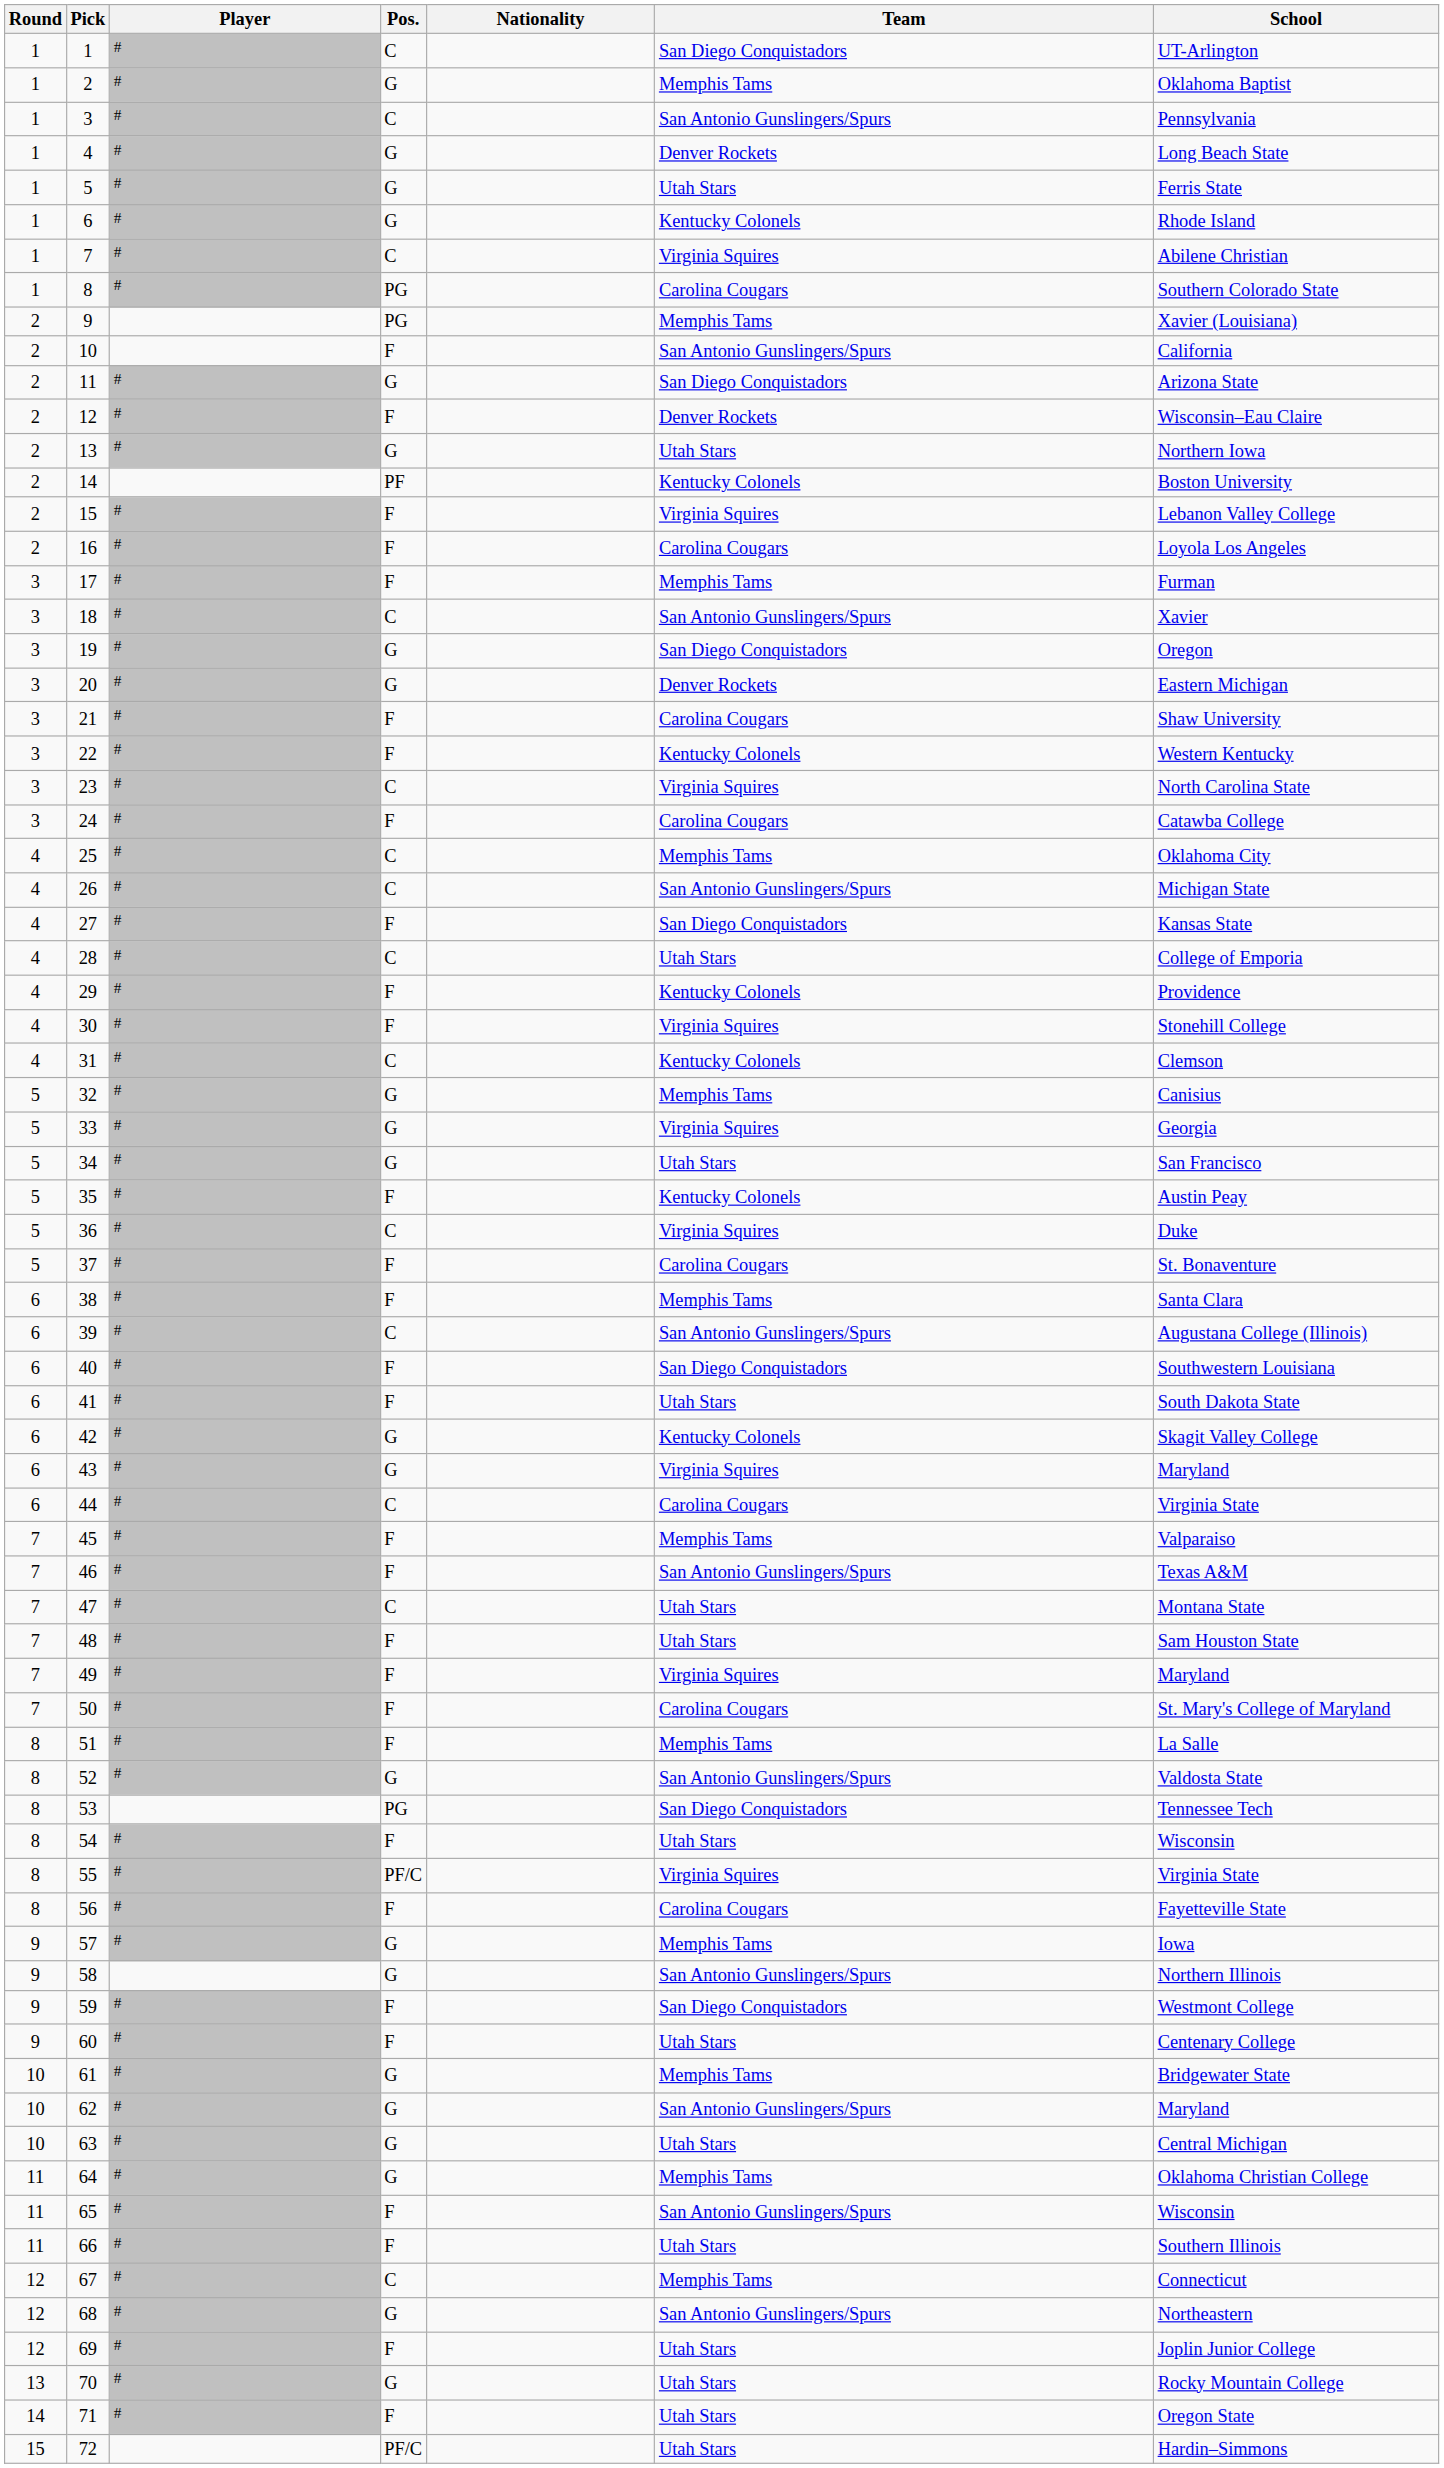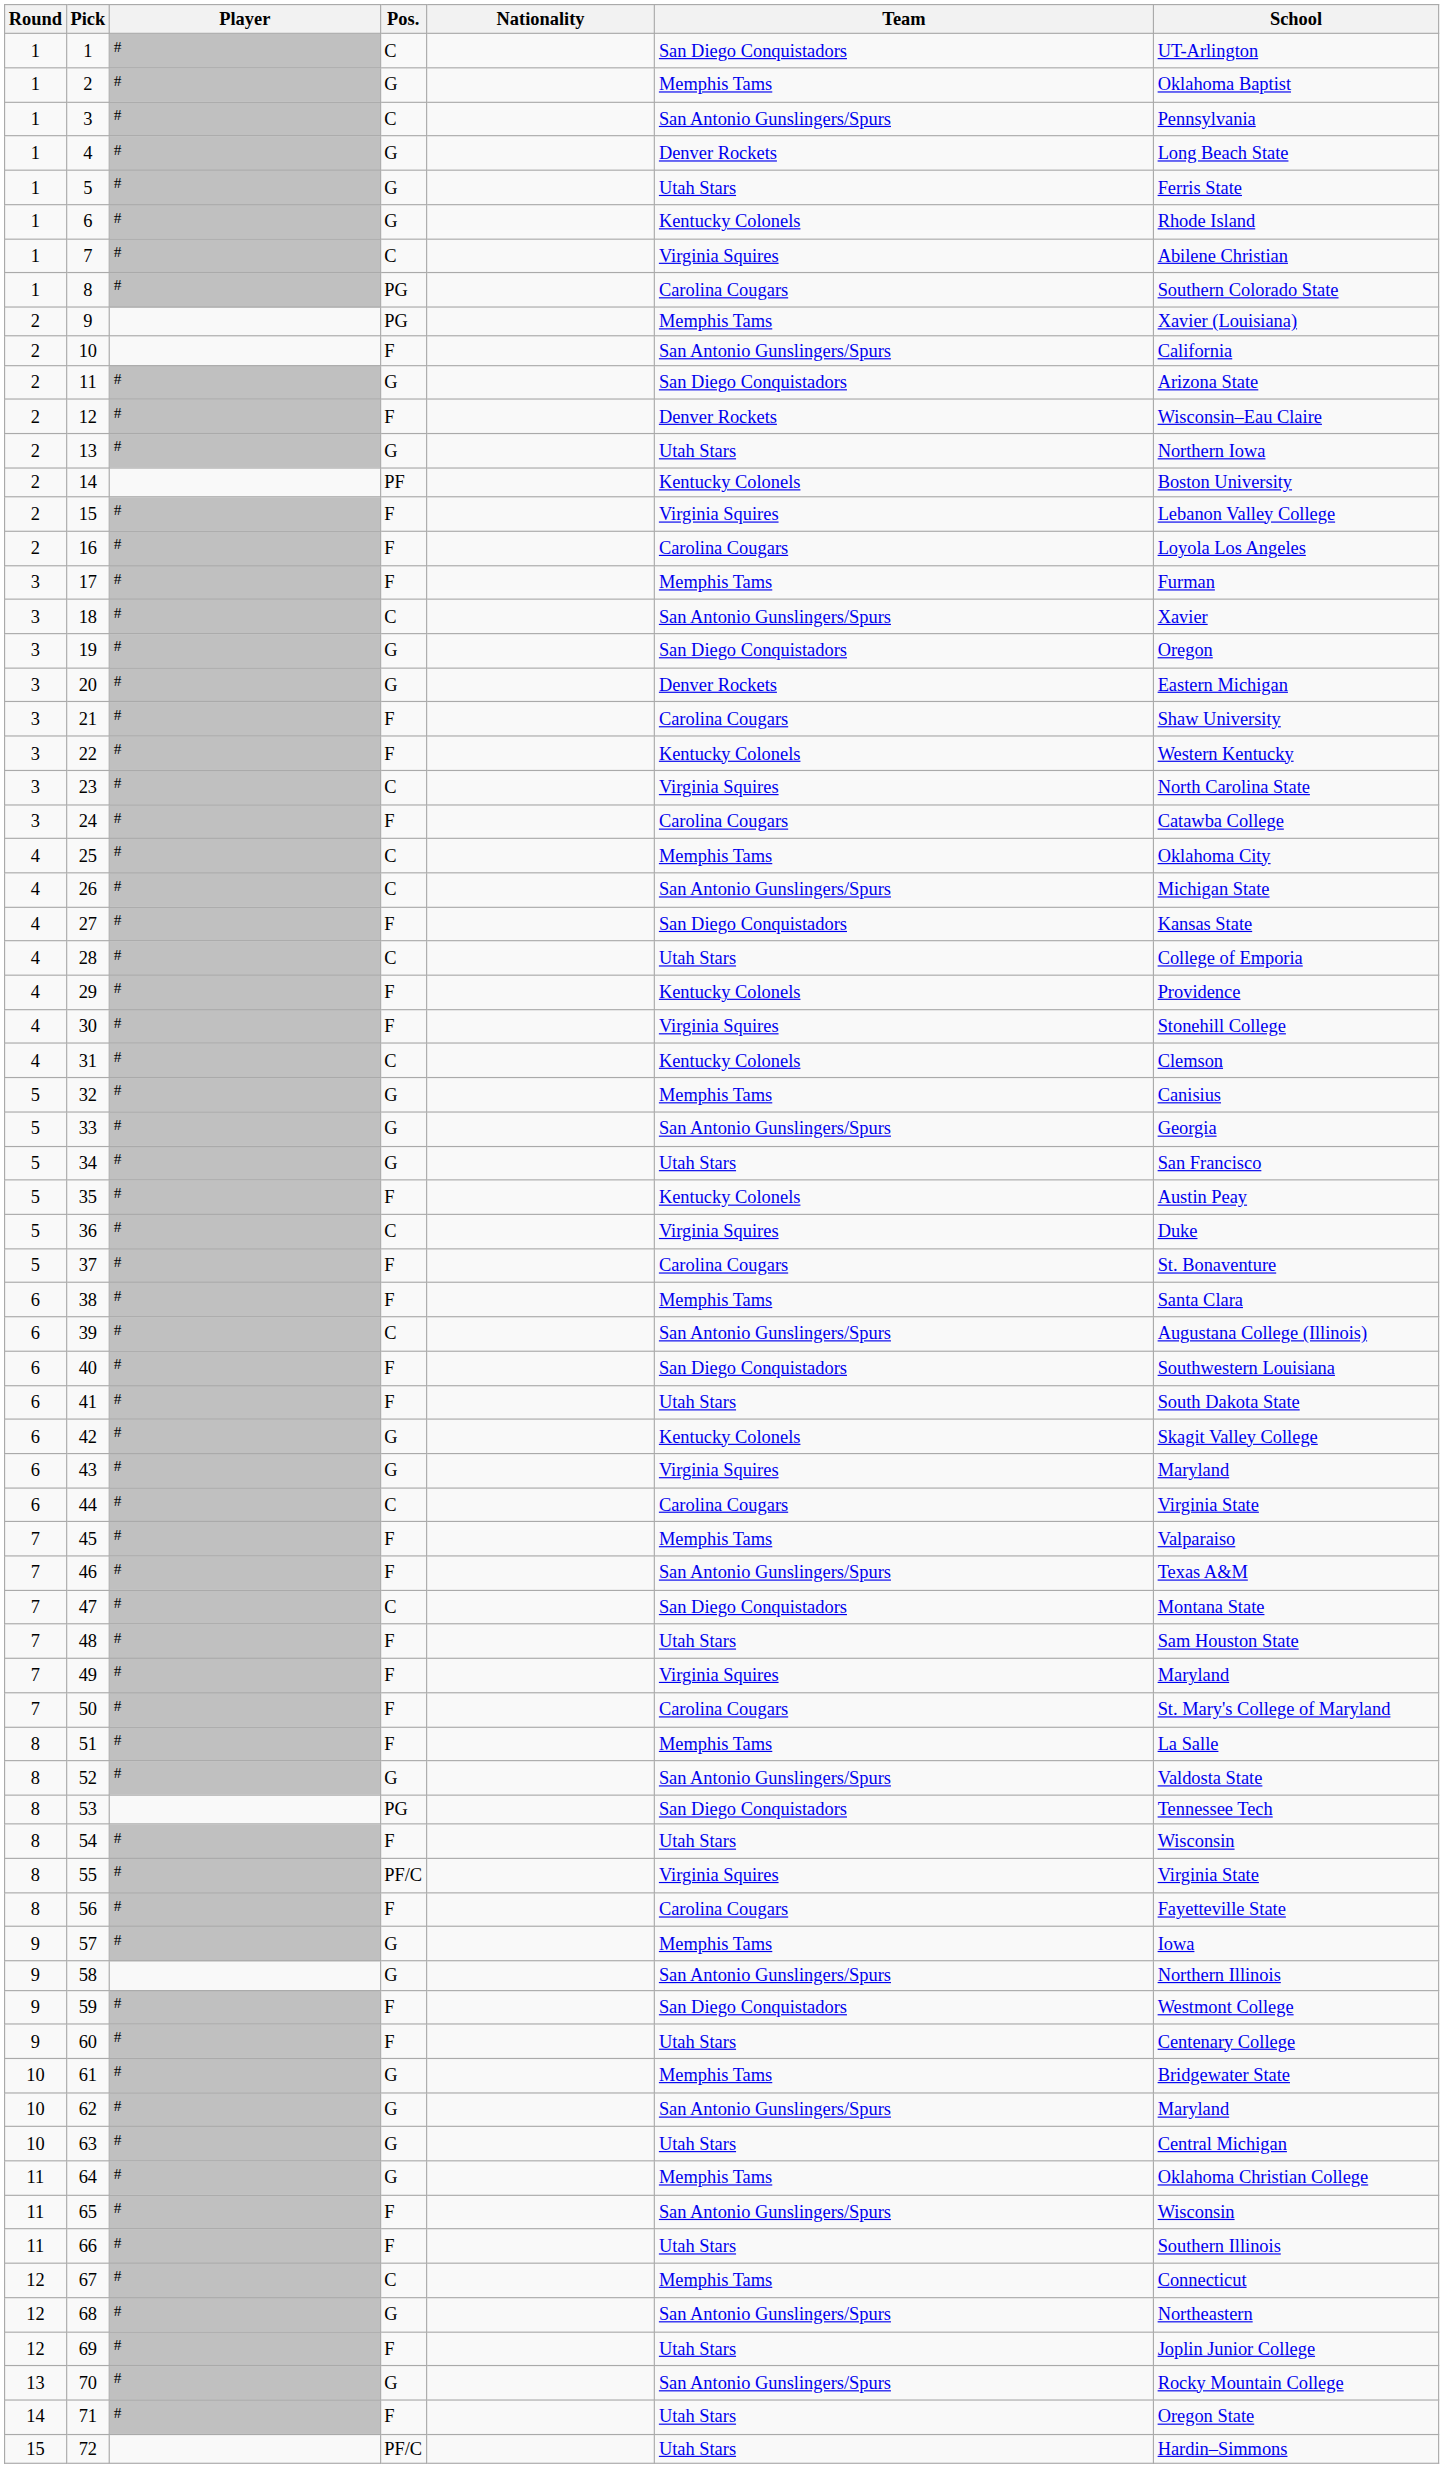33 | Team: Virginia Squires -> San Antonio Gunslingers/Spurs
47 | Team: Utah Stars -> San Diego Conquistadors
70 | Team: Utah Stars -> San Antonio Gunslingers/Spurs
